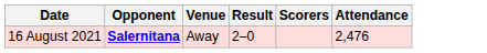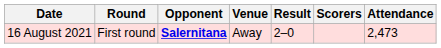+ column: Round | First round
16 August 2021 | Attendance: 2,476 -> 2,473
